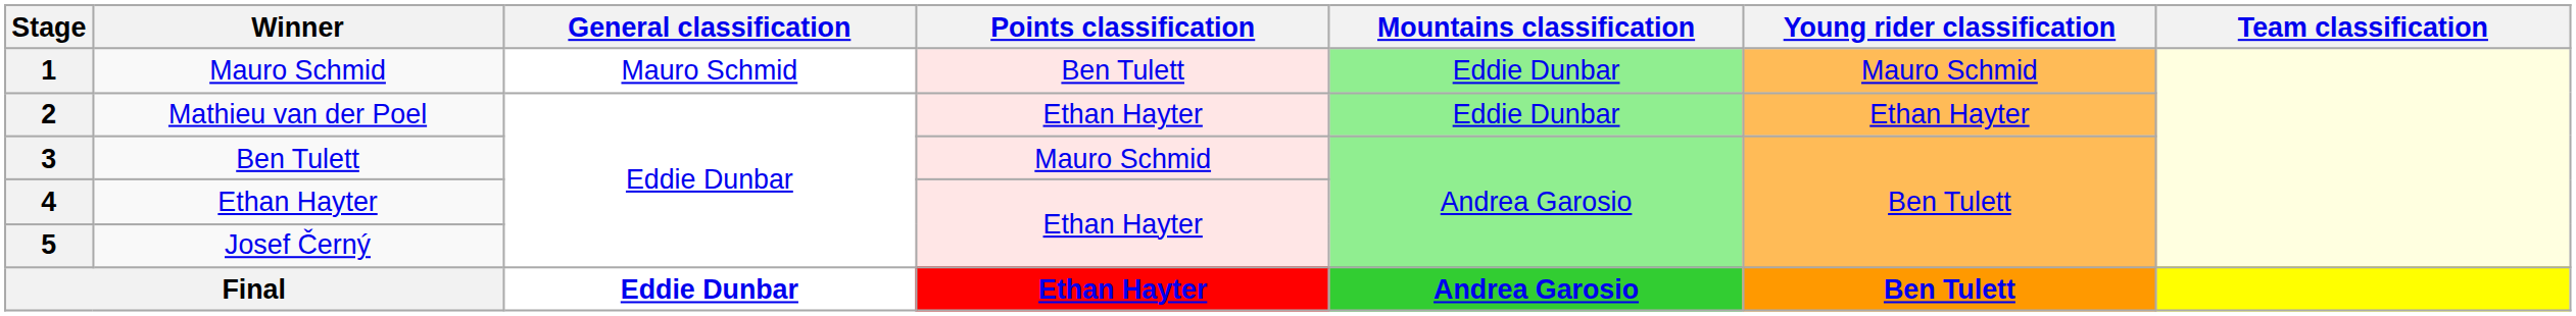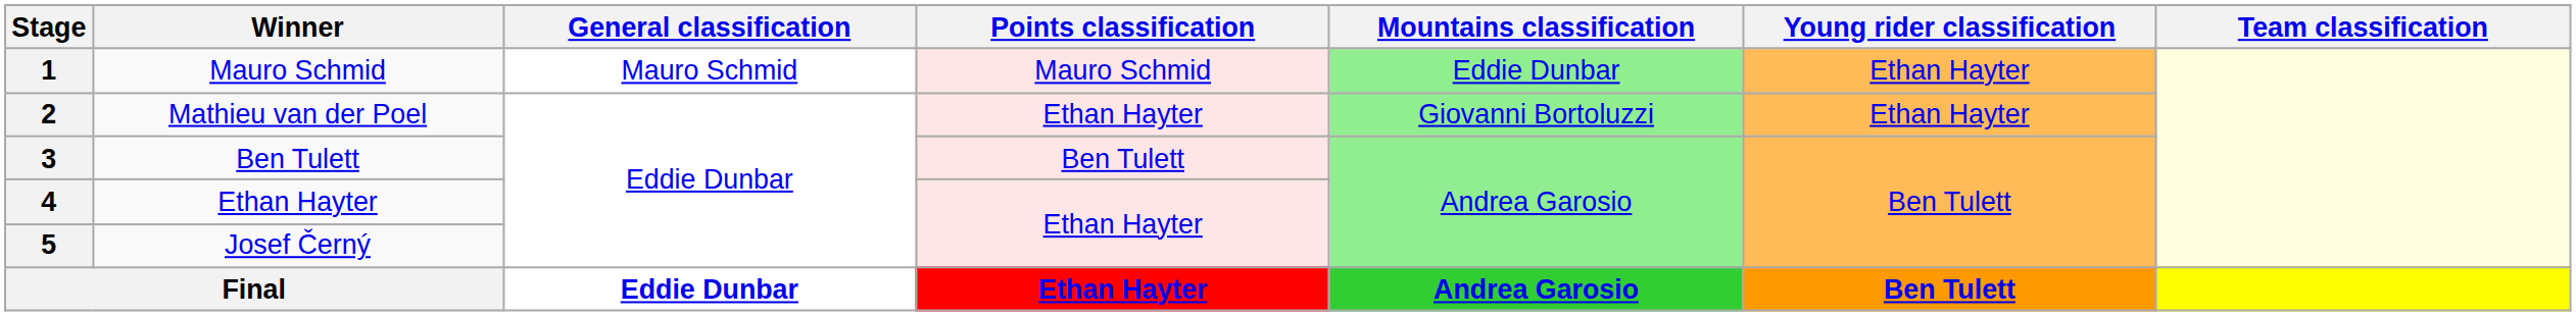1 | Points classification: Ben Tulett -> Mauro Schmid
1 | Young rider classification: Mauro Schmid -> Ethan Hayter
2 | Mountains classification: Eddie Dunbar -> Giovanni Bortoluzzi
3 | Points classification: Mauro Schmid -> Ben Tulett
